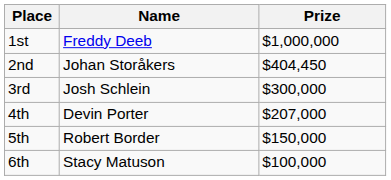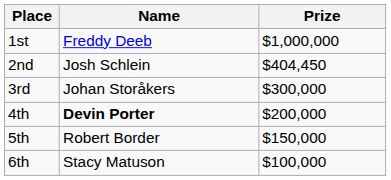2nd | Name: Johan Storåkers -> Josh Schlein
3rd | Name: Josh Schlein -> Johan Storåkers
4th | Name: normal -> bold
4th | Prize: $207,000 -> $200,000
